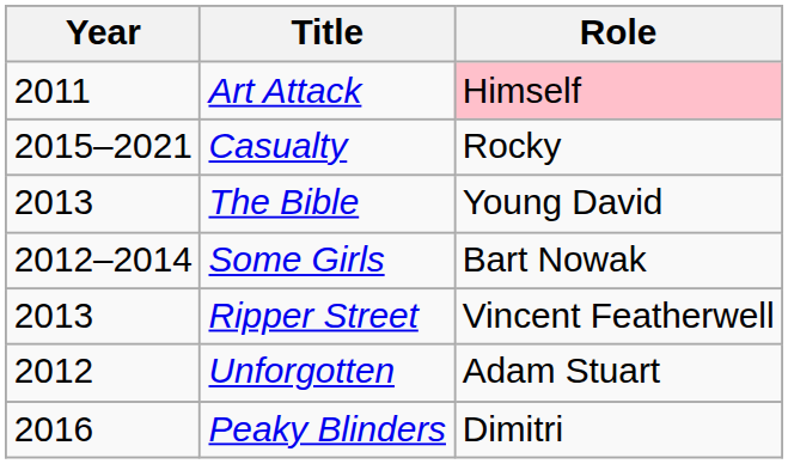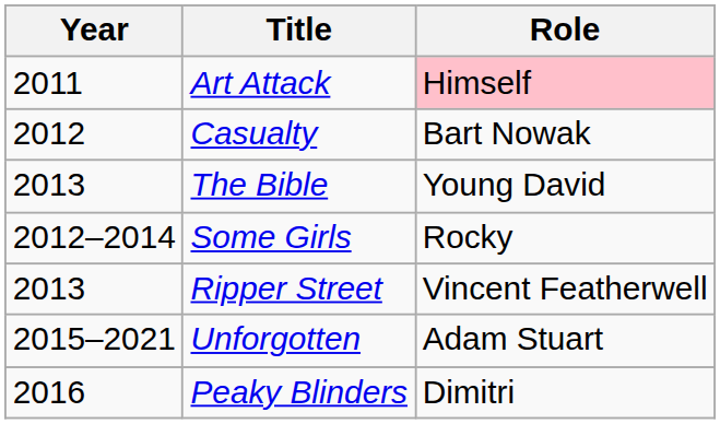Casualty | Year: 2015–2021 -> 2012
Casualty | Role: Rocky -> Bart Nowak
Some Girls | Role: Bart Nowak -> Rocky
Unforgotten | Year: 2012 -> 2015–2021
